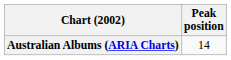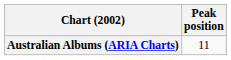Australian Albums (ARIA Charts) | Peak position: 14 -> 11
